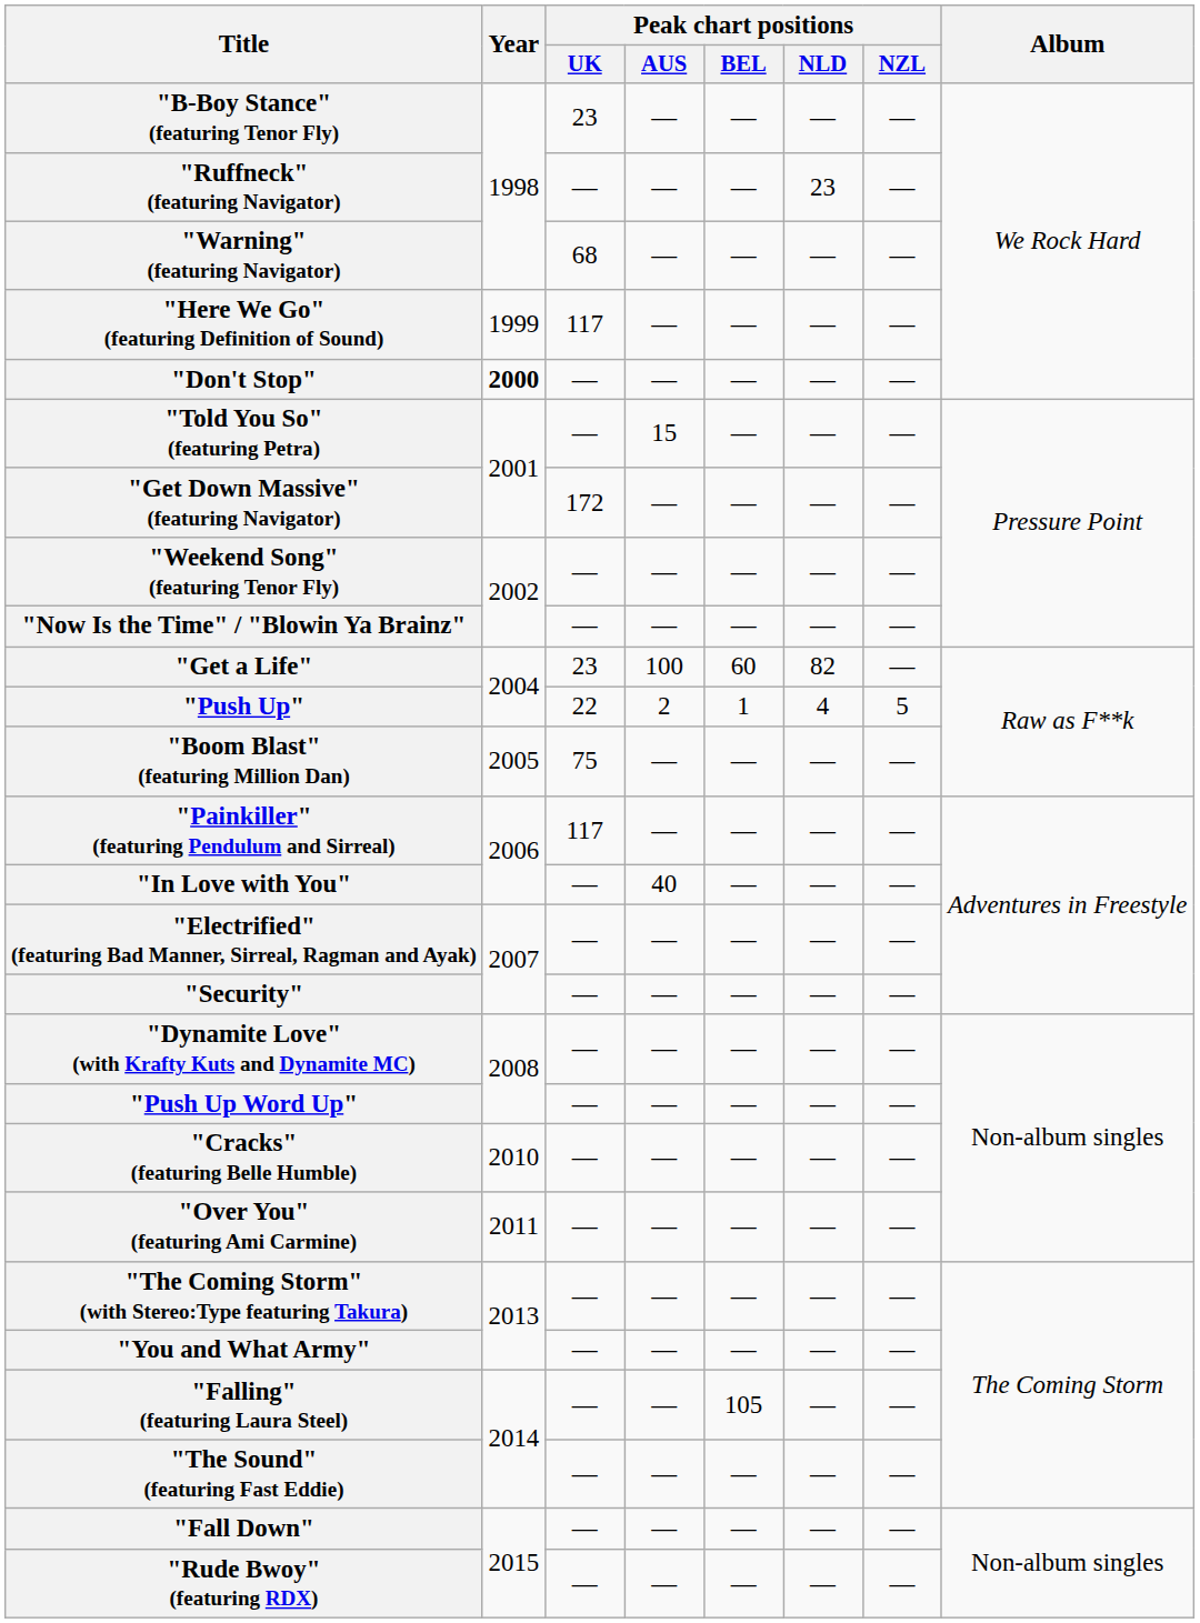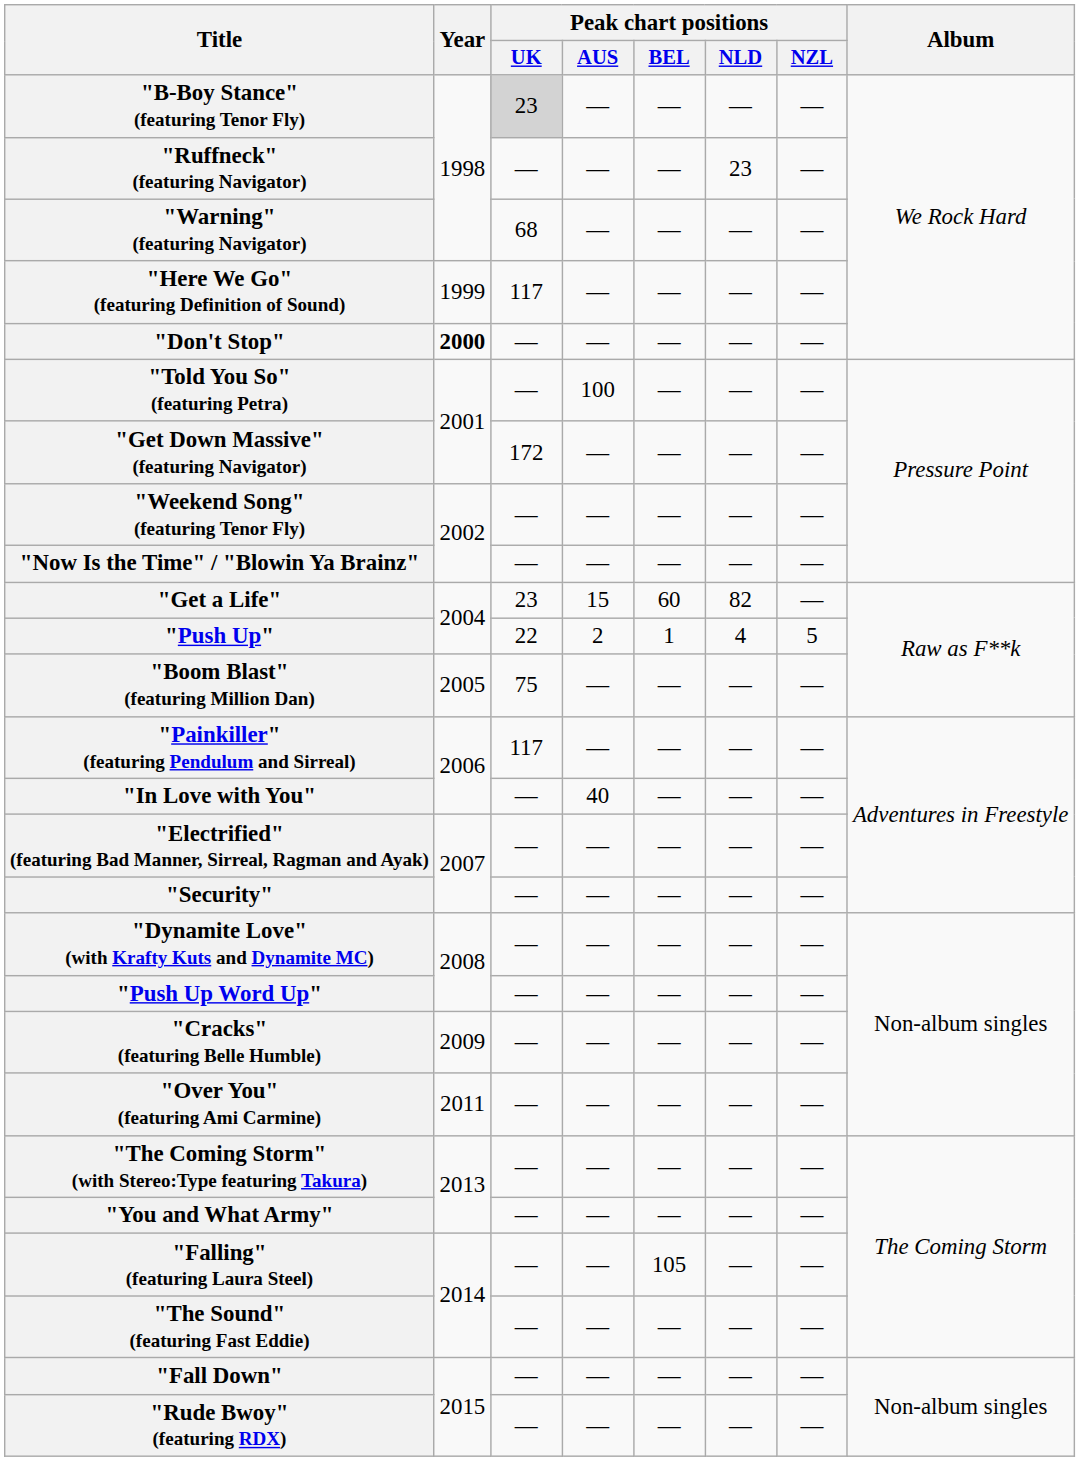"B-Boy Stance" (featuring Tenor Fly) | Peak chart positions / UK: no background -> lightgrey background
"Told You So" (featuring Petra) | Peak chart positions / AUS: 15 -> 100
"Get a Life" | Peak chart positions / AUS: 100 -> 15
"Cracks" (featuring Belle Humble) | Year: 2010 -> 2009
